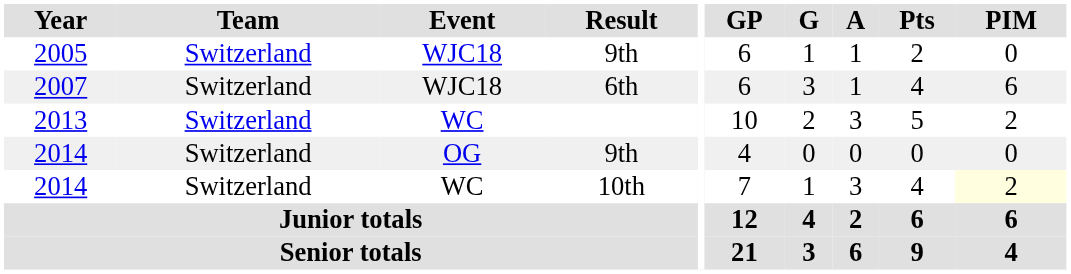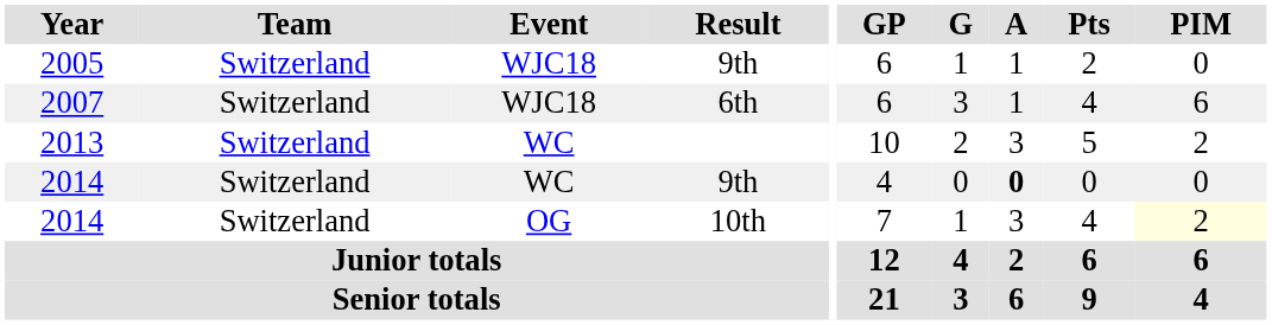2014 / 9th | Event: OG -> WC
2014 / 9th | A: normal -> bold
2014 / 10th | Event: WC -> OG
